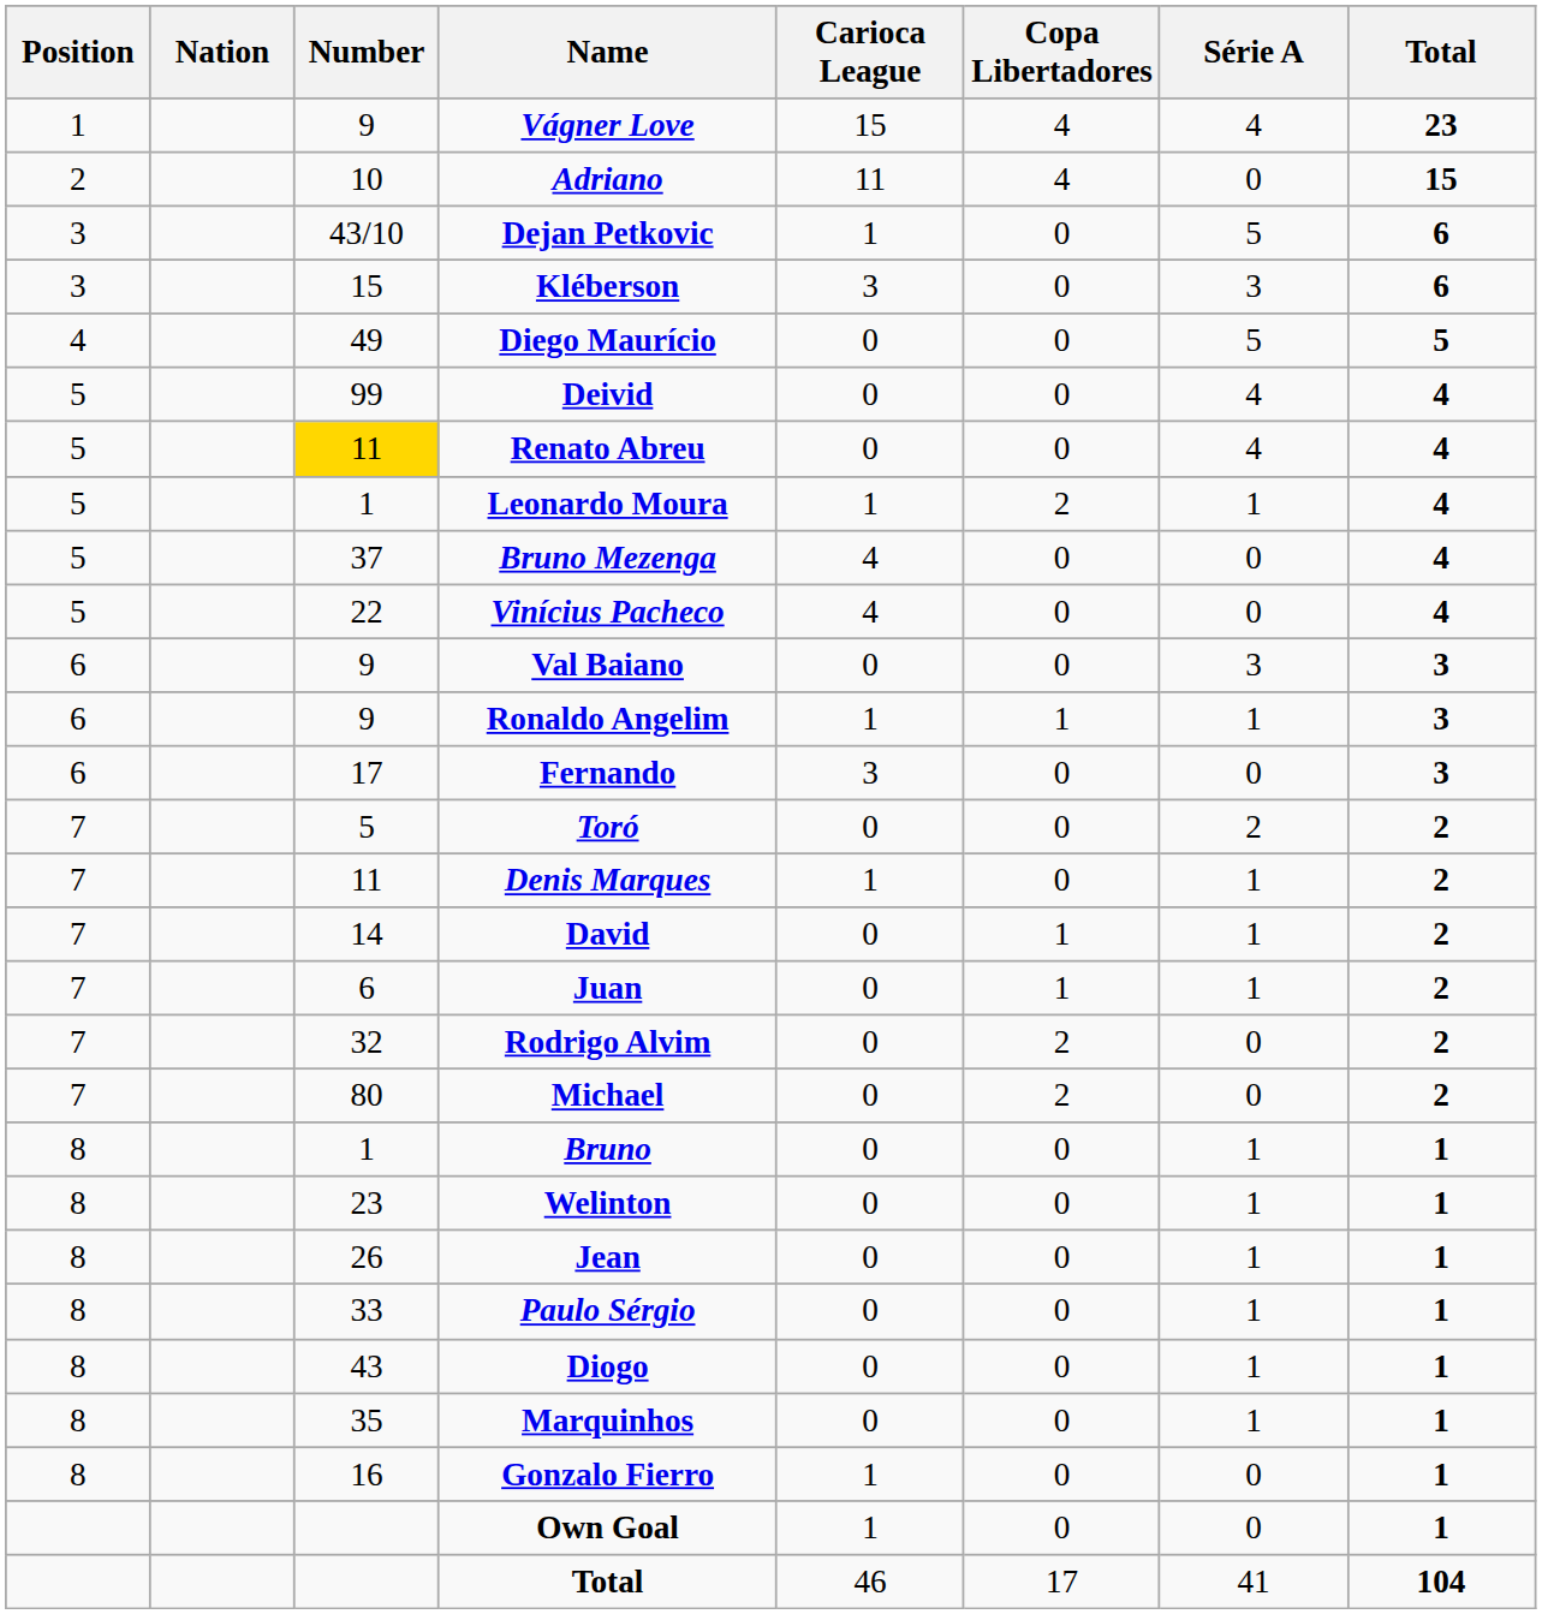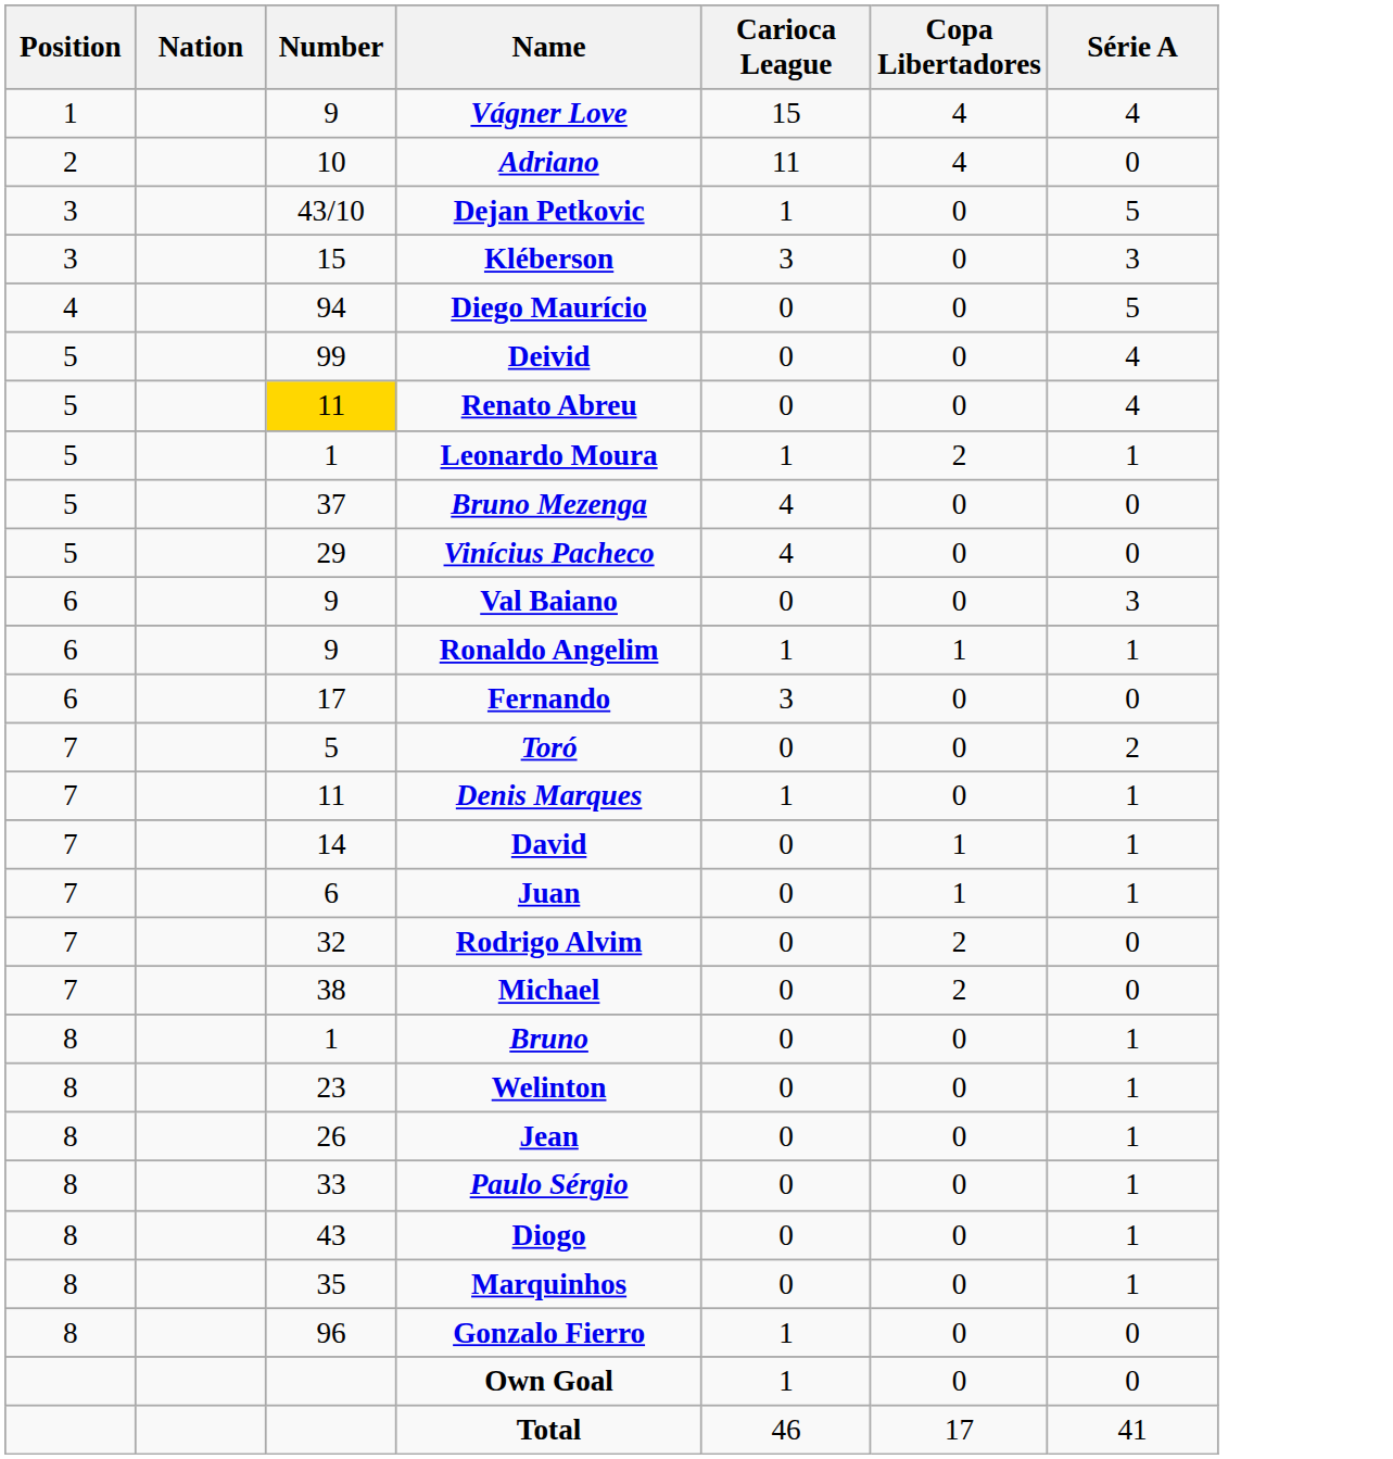- column: Total | 23 | 15 | 6 | 6 | 5 | 4 | 4 | 4 | 4 | 4 | 3 | 3 | 3 | 2 | 2 | 2 | 2 | 2 | 2 | 1 | 1 | 1 | 1 | 1 | 1 | 1 | 1 | 104
Diego Maurício | Number: 49 -> 94
Vinícius Pacheco | Number: 22 -> 29
Michael | Number: 80 -> 38
Gonzalo Fierro | Number: 16 -> 96
